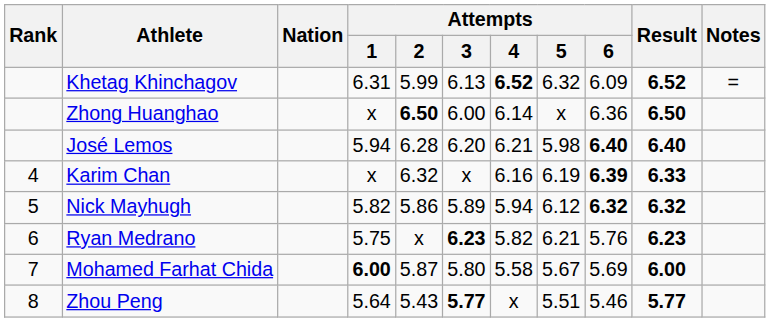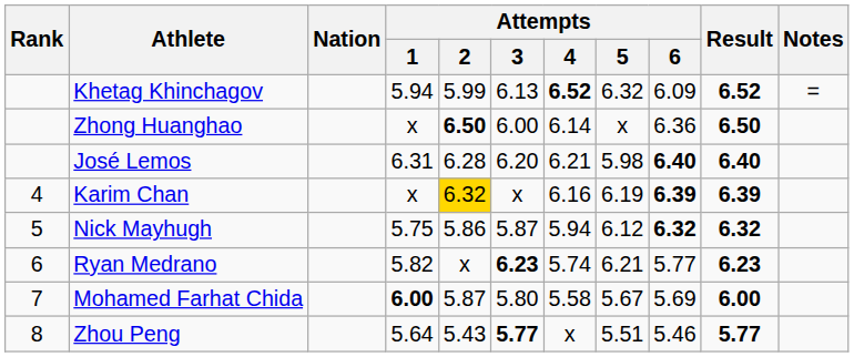Khetag Khinchagov | Attempts / 1: 6.31 -> 5.94
José Lemos | Attempts / 1: 5.94 -> 6.31
Karim Chan | Attempts / 2: no background -> gold background
Karim Chan | Result: 6.33 -> 6.39
Nick Mayhugh | Attempts / 1: 5.82 -> 5.75
Nick Mayhugh | Attempts / 3: 5.89 -> 5.87
Ryan Medrano | Attempts / 1: 5.75 -> 5.82
Ryan Medrano | Attempts / 4: 5.82 -> 5.74
Ryan Medrano | Attempts / 6: 5.76 -> 5.77
